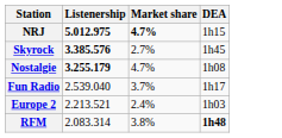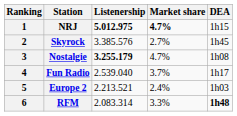+ column: Ranking | 1 | 2 | 3 | 4 | 5 | 6
Skyrock | Listenership: bold -> normal
RFM | Market share: 3.8% -> 3.3%
